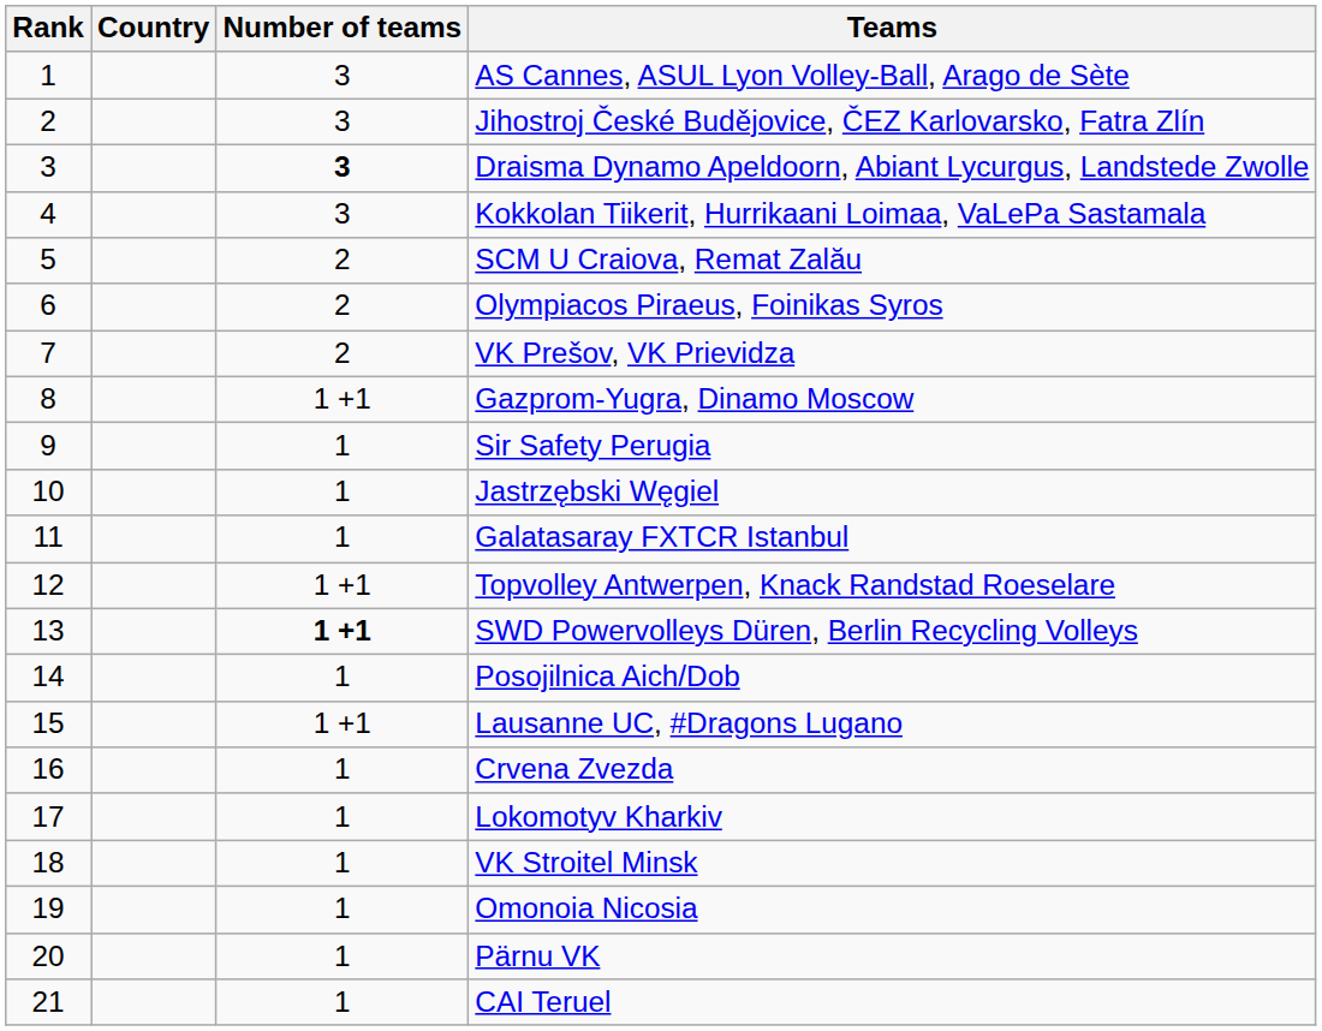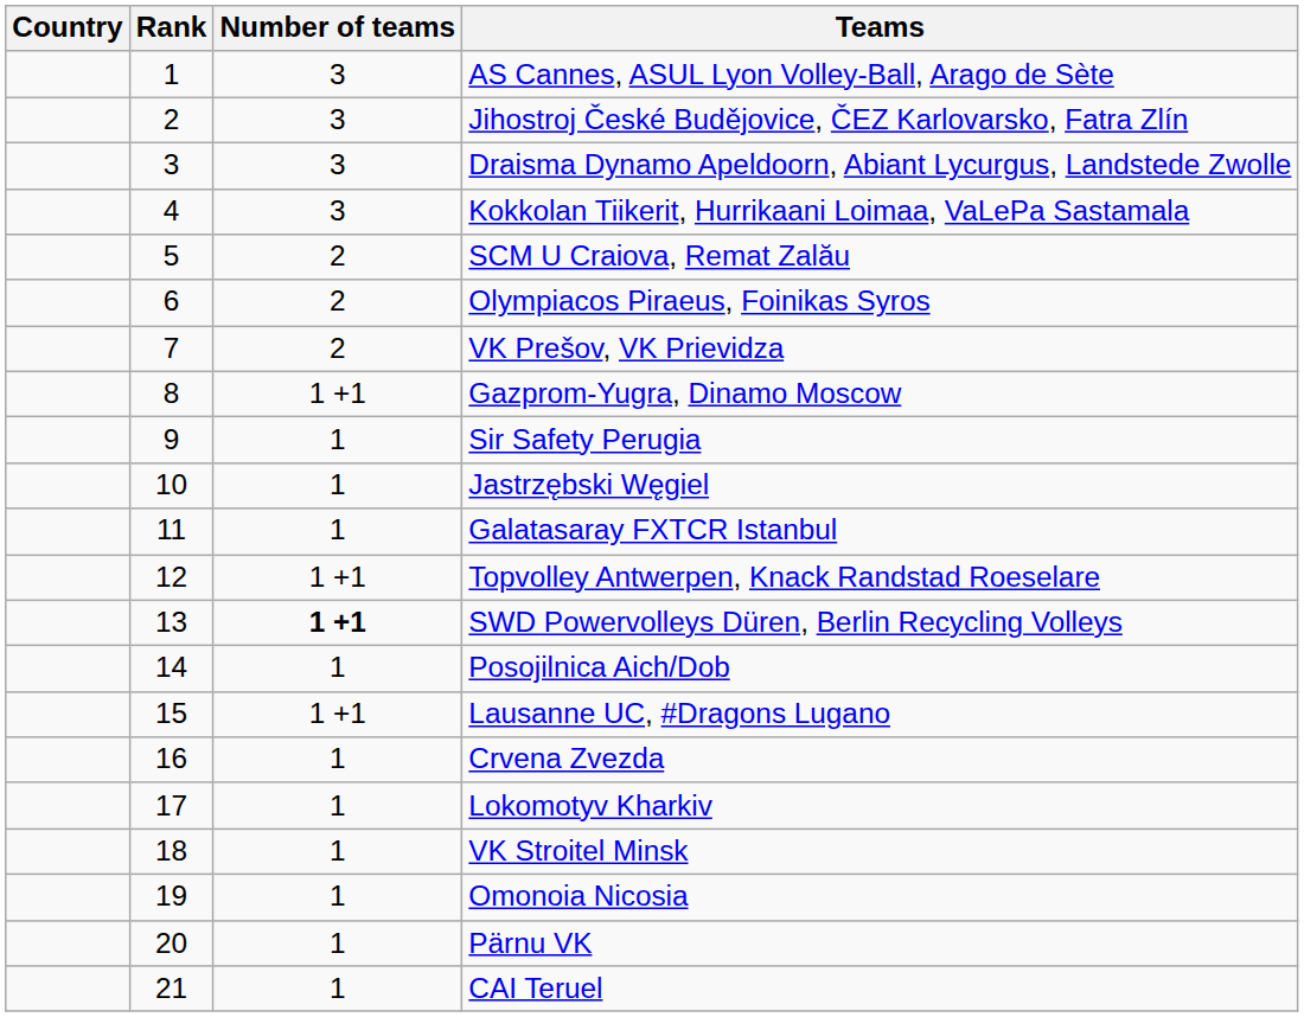columns swapped: Rank <-> Country
Draisma Dynamo Apeldoorn, Abiant Lycurgus, Landstede Zwolle | Number of teams: bold -> normal
